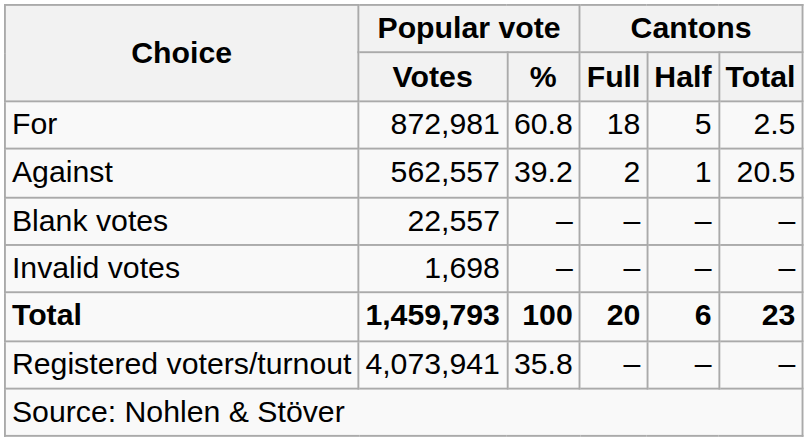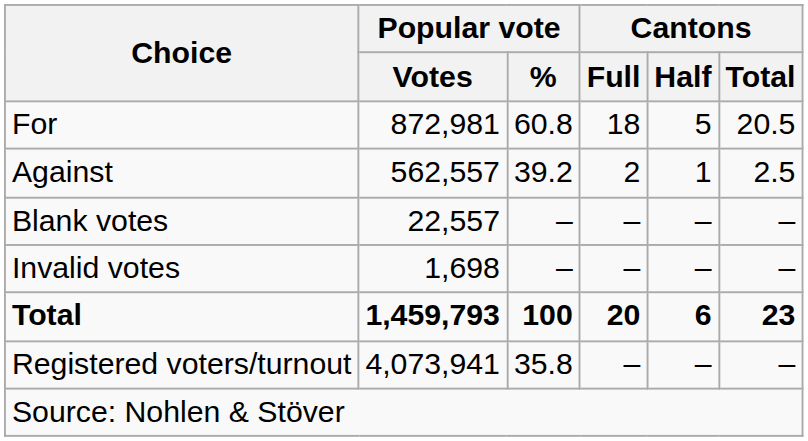For | Cantons / Total: 2.5 -> 20.5
Against | Cantons / Total: 20.5 -> 2.5
